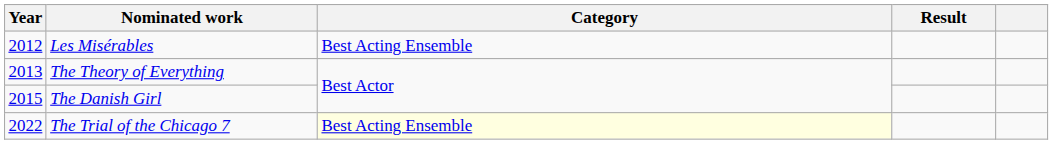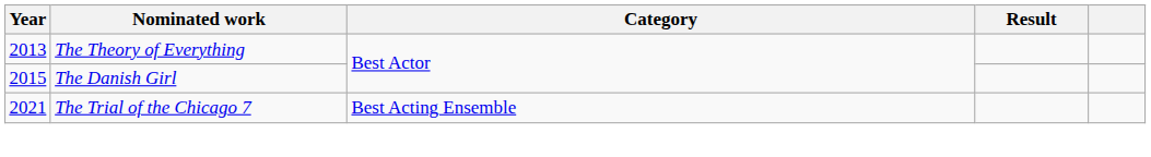- row: 2012 | Les Misérables | Best Acting Ensemble
The Trial of the Chicago 7 | Year: 2022 -> 2021
The Trial of the Chicago 7 | Category: lightyellow background -> no background
